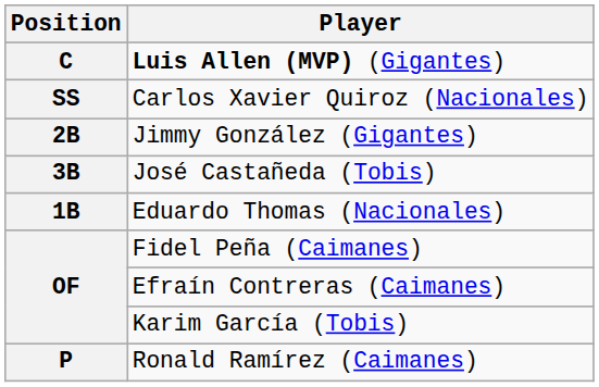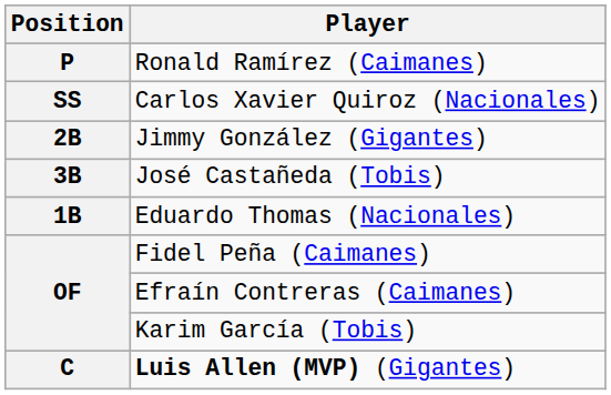rows swapped: Luis Allen (MVP) (Gigantes) <-> Ronald Ramírez (Caimanes)
